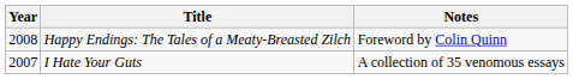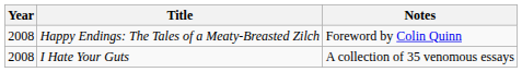I Hate Your Guts | Year: 2007 -> 2008
